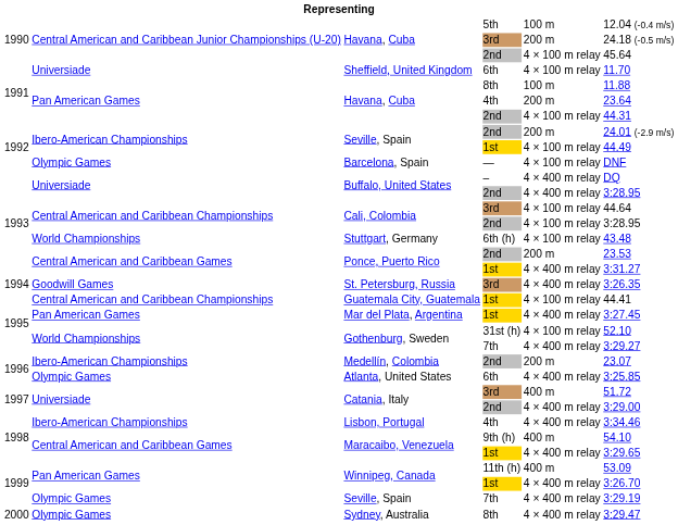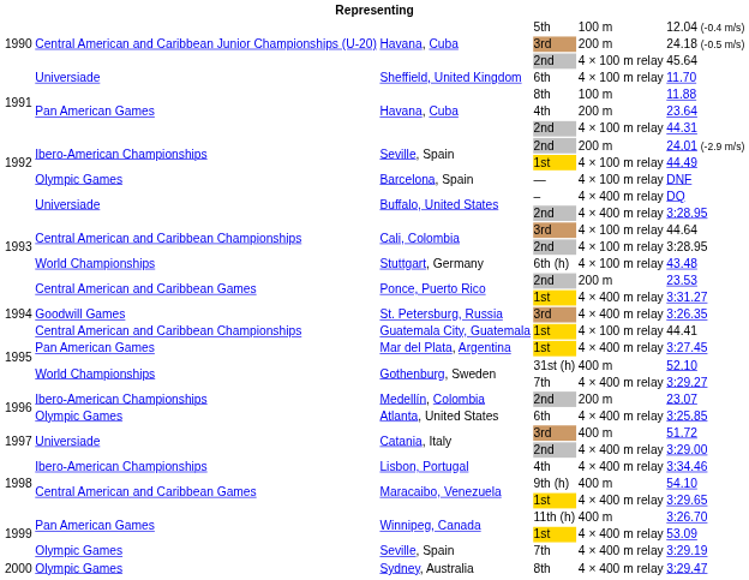Gothenburg, Sweden / 31st (h) | column 5: 4 × 100 m relay -> 400 m
Winnipeg, Canada / 11th (h) | column 6: 53.09 -> 3:26.70
Winnipeg, Canada / 1st | column 6: 3:26.70 -> 53.09
